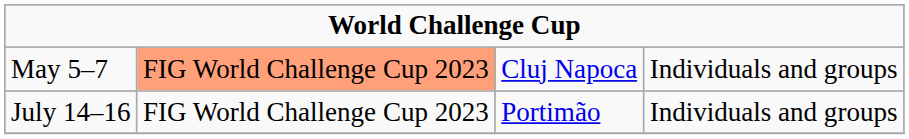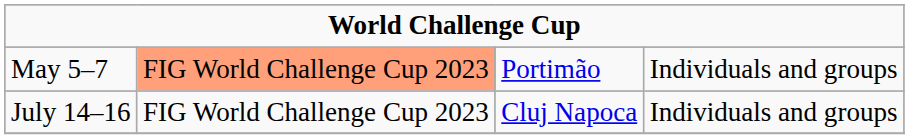May 5–7 | column 3: Cluj Napoca -> Portimão
July 14–16 | column 3: Portimão -> Cluj Napoca
